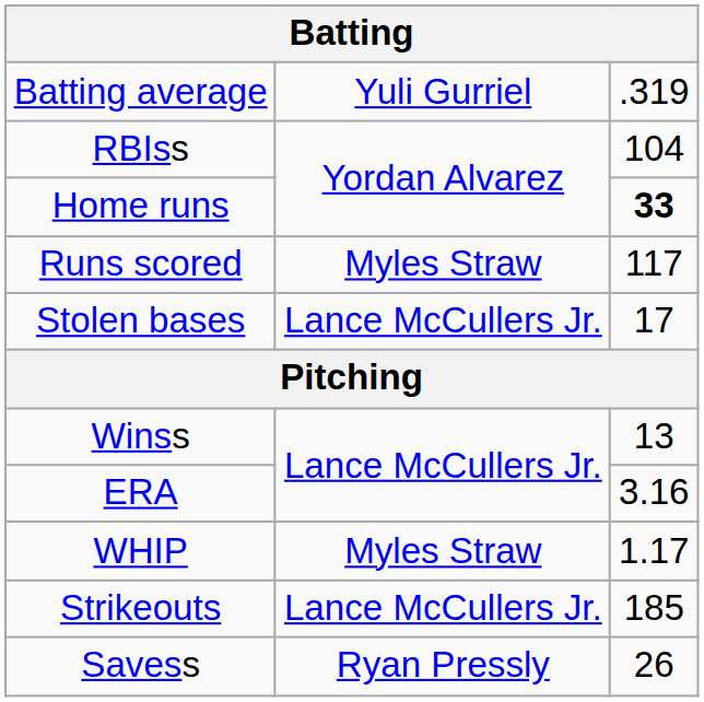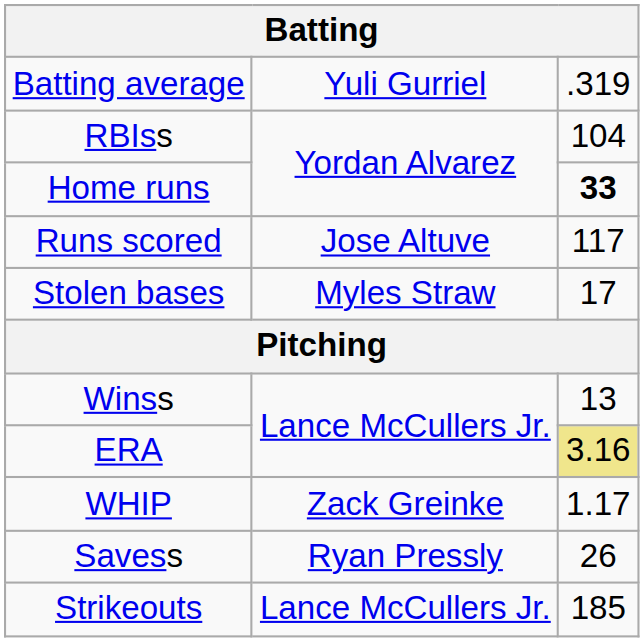Runs scored | column 2: Myles Straw -> Jose Altuve
Stolen bases | column 2: Lance McCullers Jr. -> Myles Straw
ERA | column 3: no background -> khaki background
WHIP | column 2: Myles Straw -> Zack Greinke
rows swapped: Strikeouts <-> Savess
